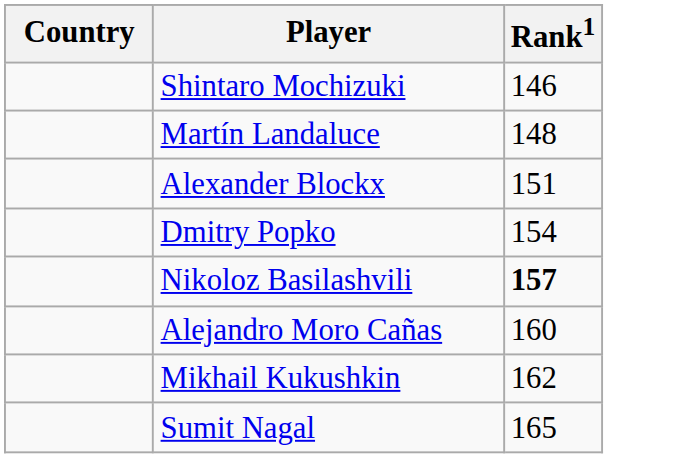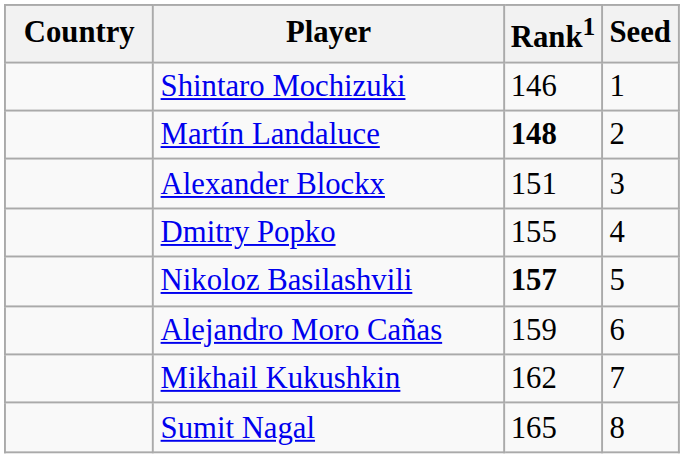+ column: Seed | 1 | 2 | 3 | 4 | 5 | 6 | 7 | 8
Martín Landaluce | Rank1: normal -> bold
Dmitry Popko | Rank1: 154 -> 155
Alejandro Moro Cañas | Rank1: 160 -> 159
